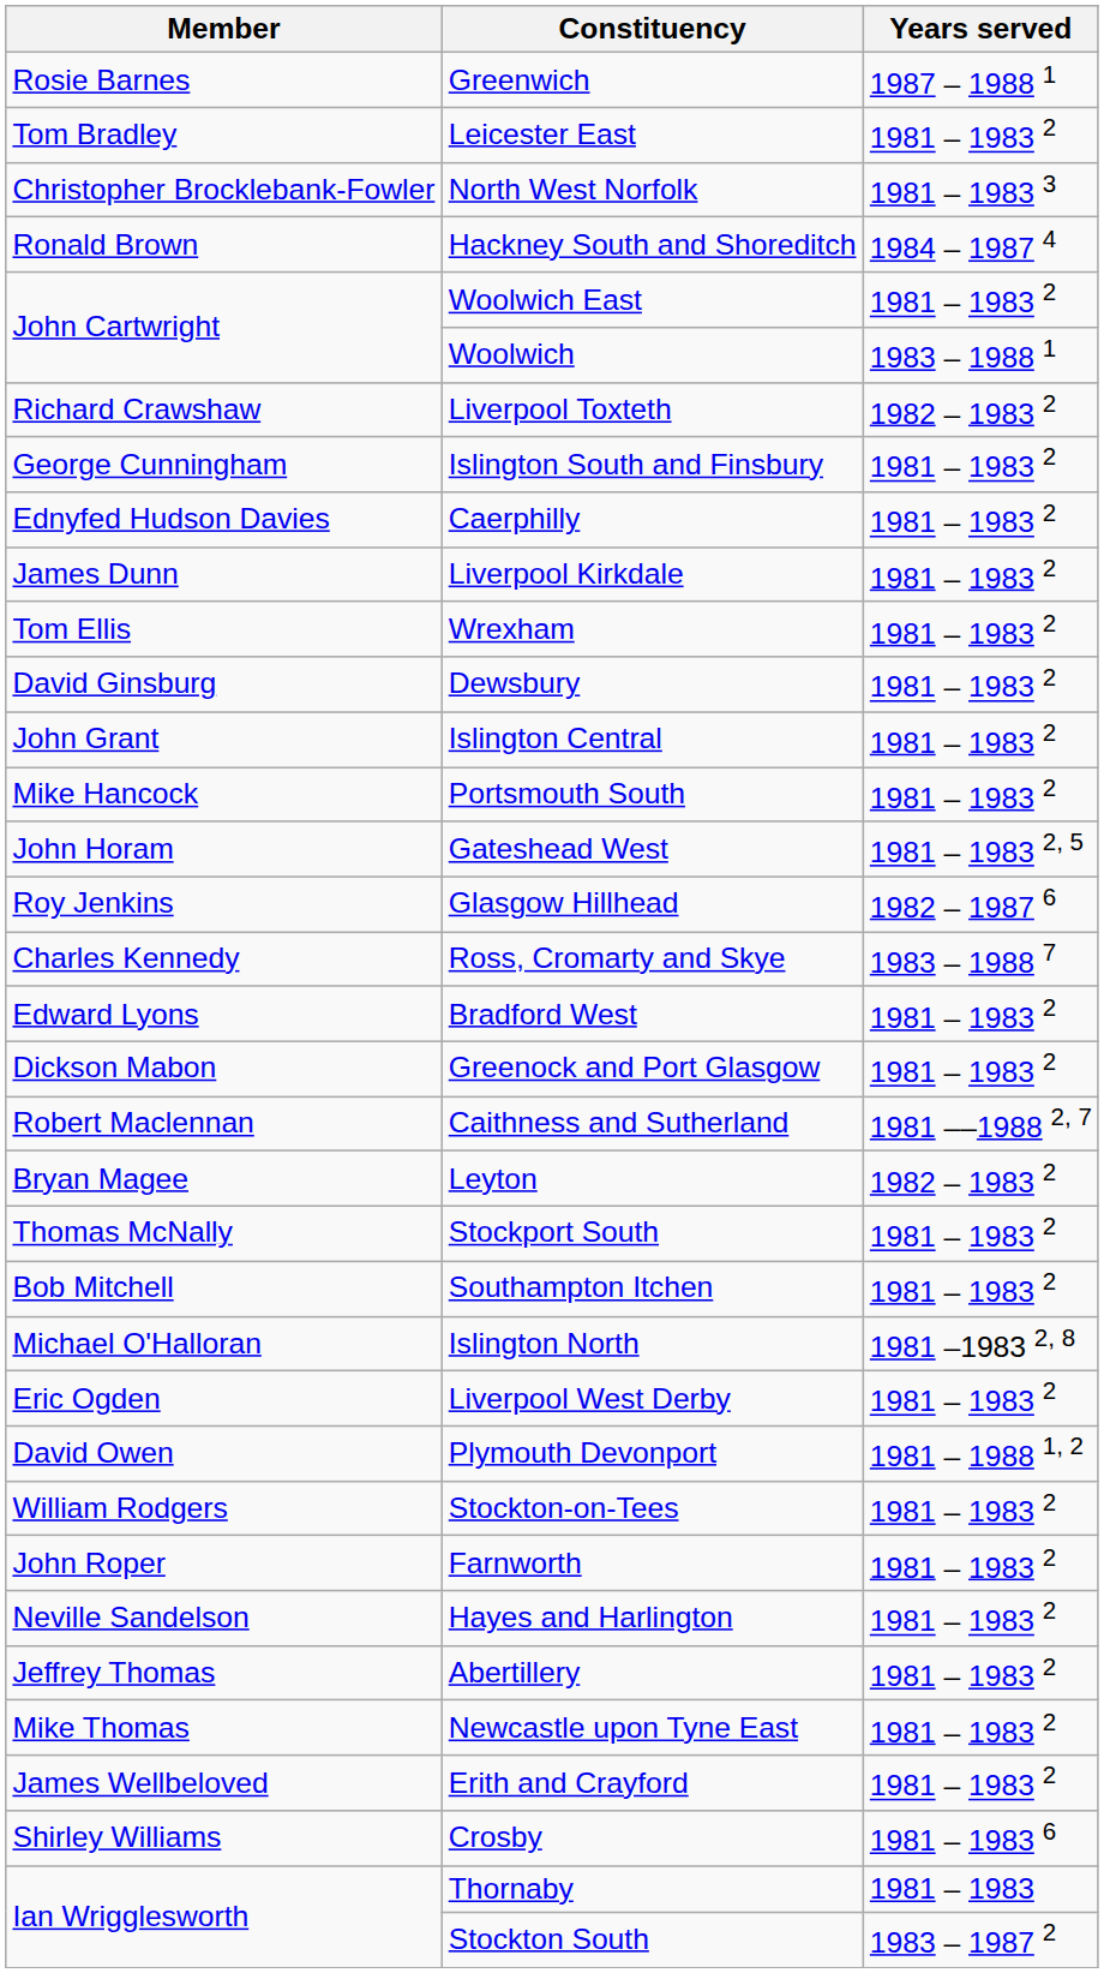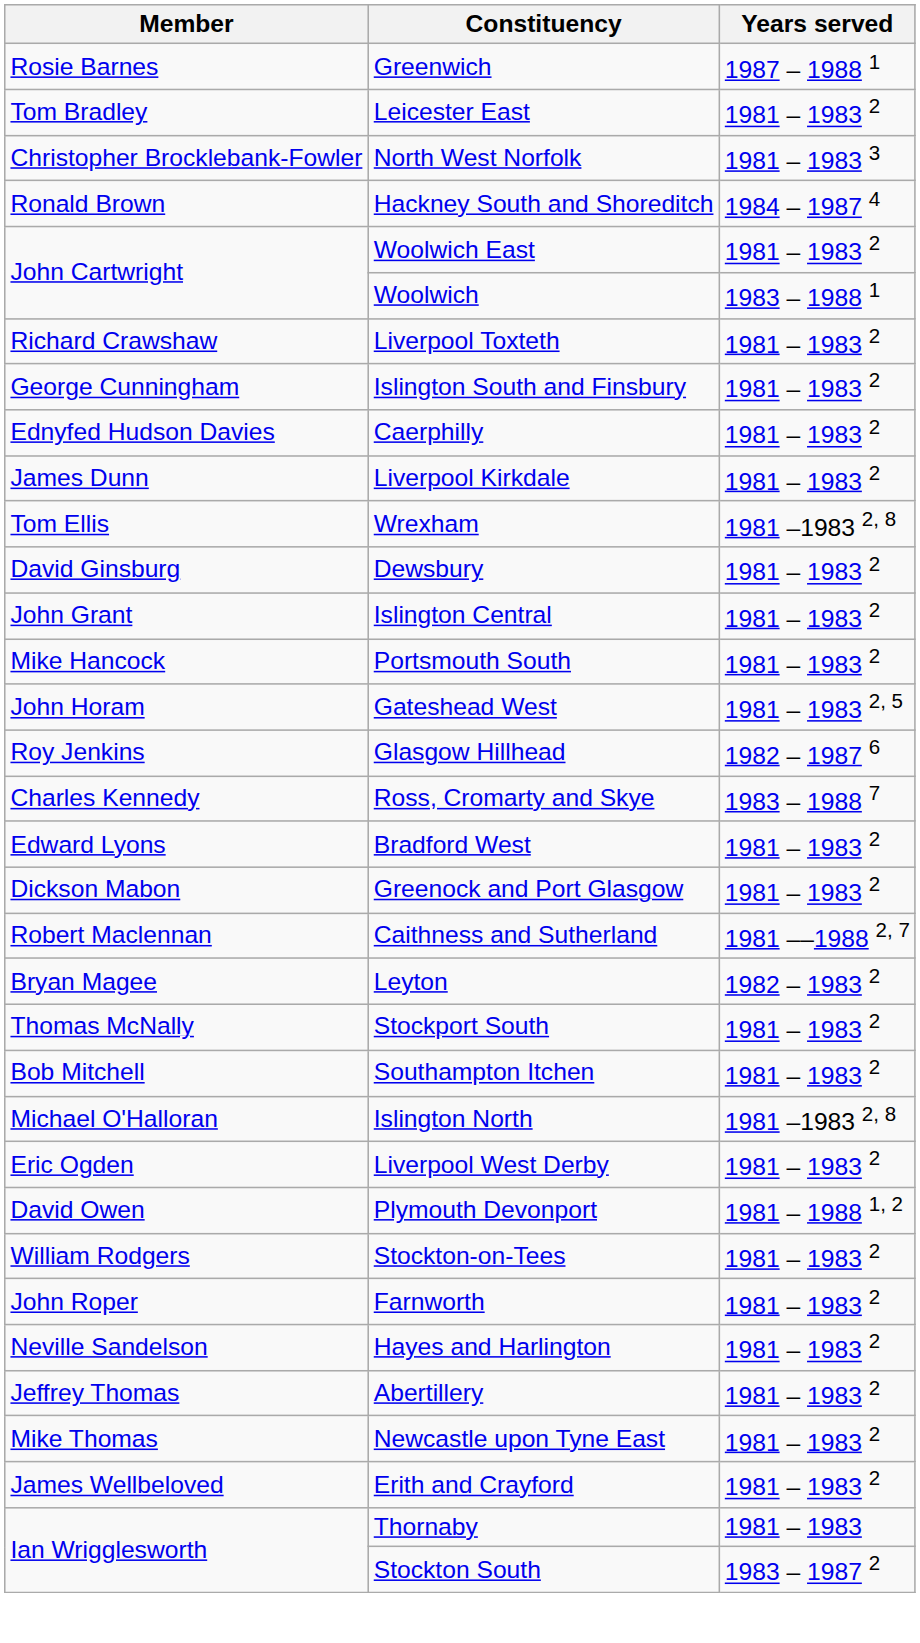Liverpool Toxteth | Years served: 1982 – 1983 2 -> 1981 – 1983 2
Wrexham | Years served: 1981 – 1983 2 -> 1981 –1983 2, 8
- row: Shirley Williams | Crosby | 1981 – 1983 6
